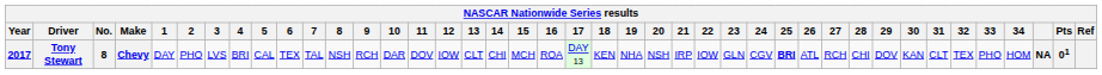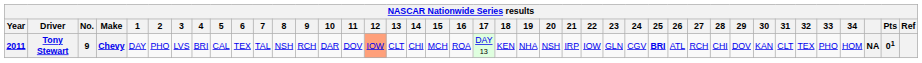Tony Stewart | Year: 2017 -> 2011
Tony Stewart | No.: 8 -> 9
Tony Stewart | 12: no background -> lightsalmon background
